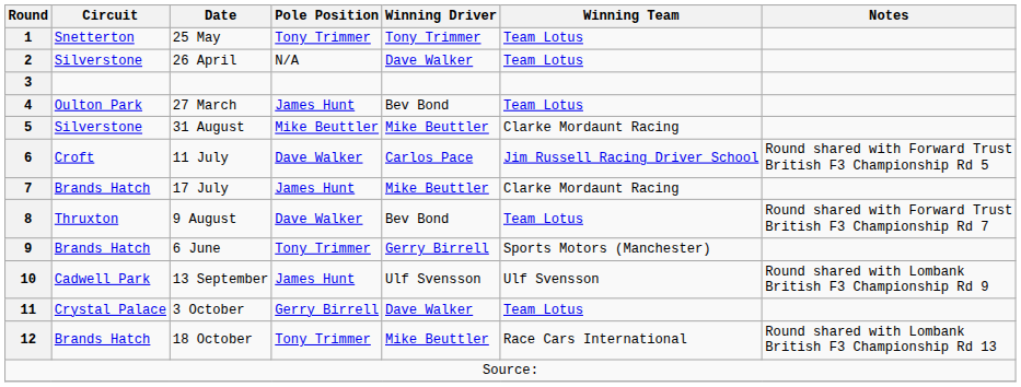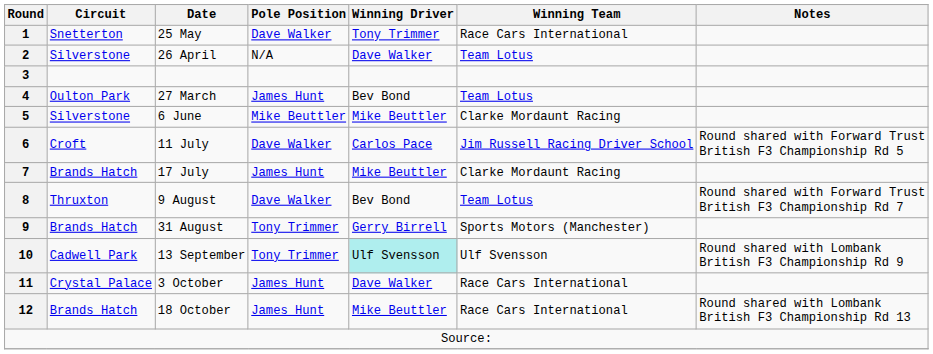1 | Pole Position: Tony Trimmer -> Dave Walker
1 | Winning Team: Team Lotus -> Race Cars International
5 | Date: 31 August -> 6 June
9 | Date: 6 June -> 31 August
10 | Pole Position: James Hunt -> Tony Trimmer
10 | Winning Driver: no background -> paleturquoise background
11 | Pole Position: Gerry Birrell -> James Hunt
11 | Winning Team: Team Lotus -> Race Cars International
12 | Pole Position: Tony Trimmer -> James Hunt
